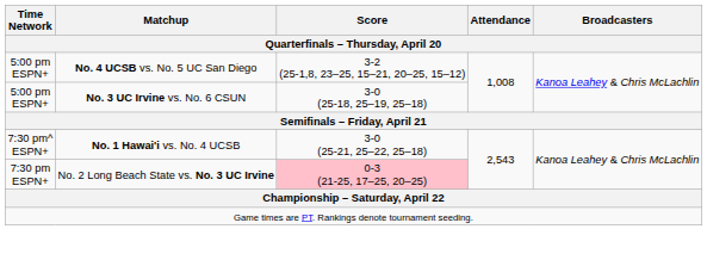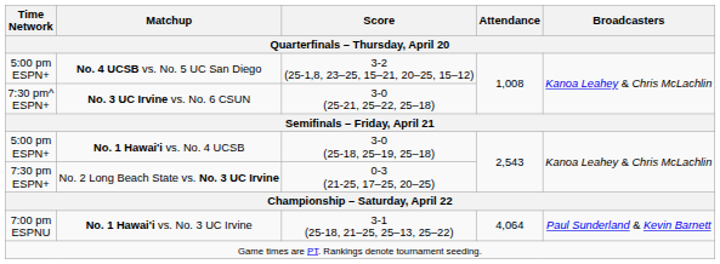No. 3 UC Irvine vs. No. 6 CSUN | Time Network: 5:00 pm ESPN+ -> 7:30 pm^ ESPN+
No. 3 UC Irvine vs. No. 6 CSUN | Score: 3-0 (25-18, 25–19, 25–18) -> 3-0 (25-21, 25–22, 25–18)
No. 1 Hawai'i vs. No. 4 UCSB | Time Network: 7:30 pm^ ESPN+ -> 5:00 pm ESPN+
No. 1 Hawai'i vs. No. 4 UCSB | Score: 3-0 (25-21, 25–22, 25–18) -> 3-0 (25-18, 25–19, 25–18)
No. 2 Long Beach State vs. No. 3 UC Irvine | Score: pink background -> no background
+ row: 7:00 pm ESPNU | No. 1 Hawai'i vs. No. 3 UC Irvine | 3-1 (25-18, 21–25, 25–13, 25–22) | 4,064 | Paul Sunderland & Kevin Barnett
